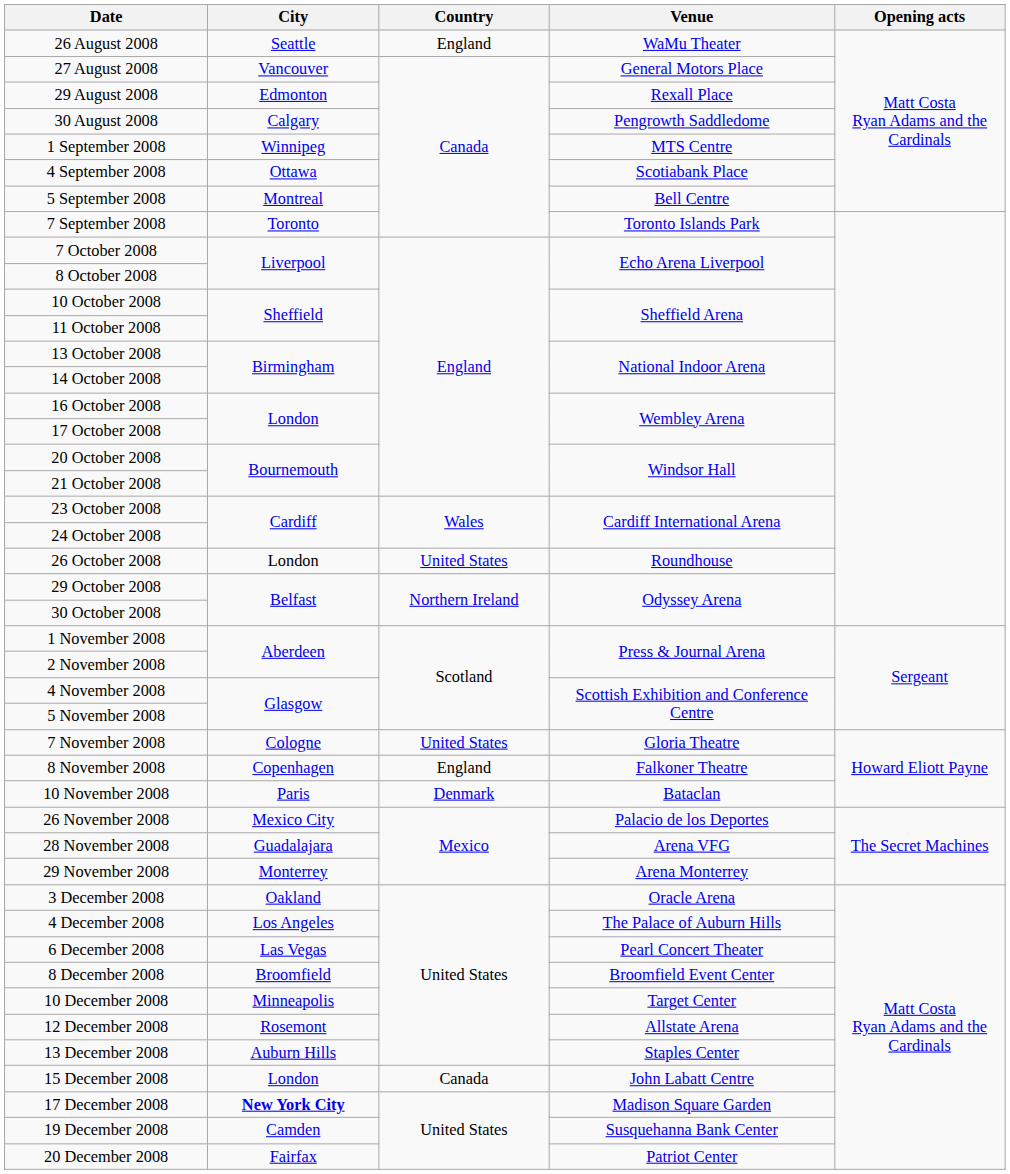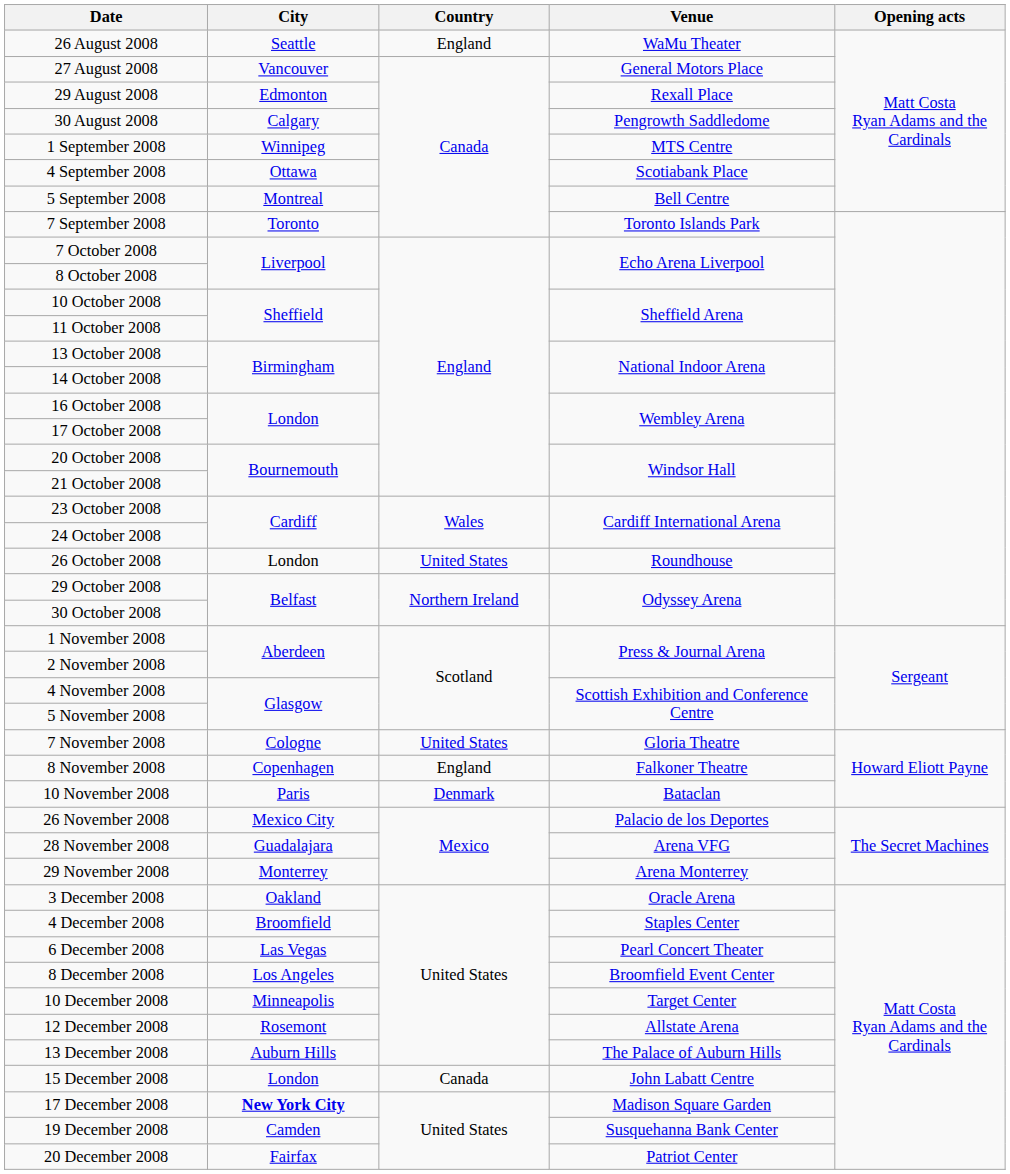4 December 2008 | City: Los Angeles -> Broomfield
4 December 2008 | Venue: The Palace of Auburn Hills -> Staples Center
8 December 2008 | City: Broomfield -> Los Angeles
13 December 2008 | Venue: Staples Center -> The Palace of Auburn Hills
